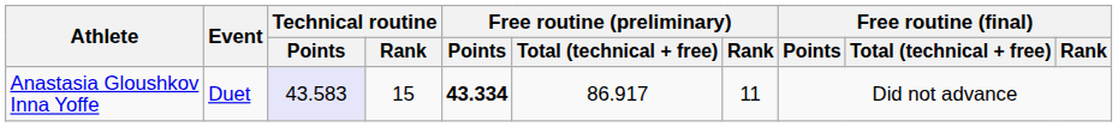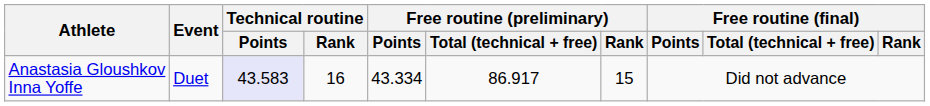Anastasia Gloushkov Inna Yoffe | Technical routine / Rank: 15 -> 16
Anastasia Gloushkov Inna Yoffe | Free routine (preliminary) / Points: bold -> normal
Anastasia Gloushkov Inna Yoffe | Free routine (preliminary) / Rank: 11 -> 15
